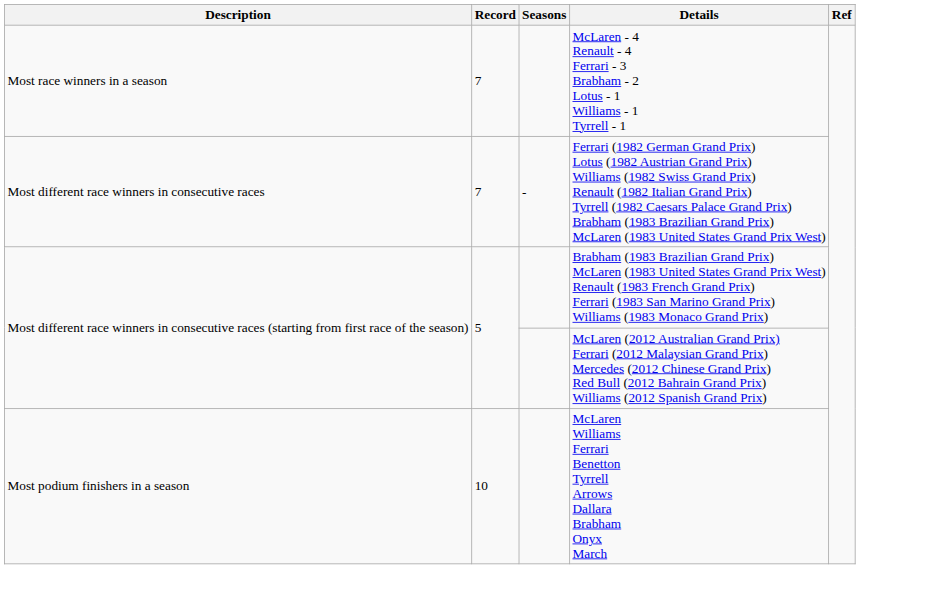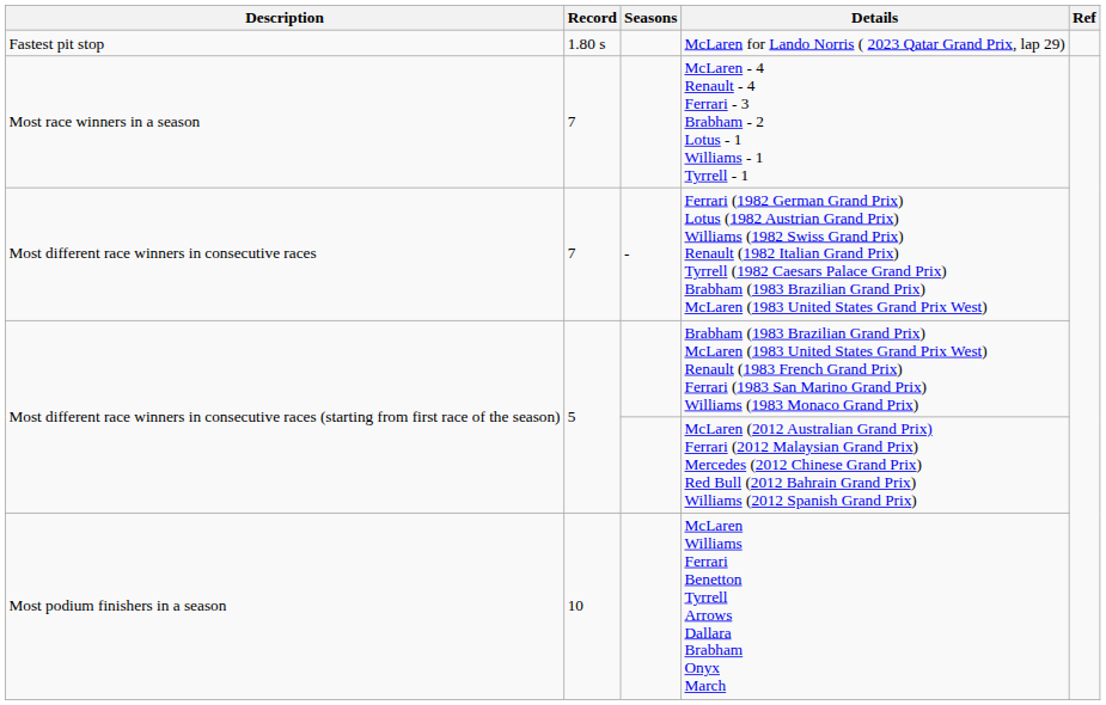+ row: Fastest pit stop | 1.80 s | McLaren for Lando Norris ( 2023 Qatar Grand Prix, lap 29)
